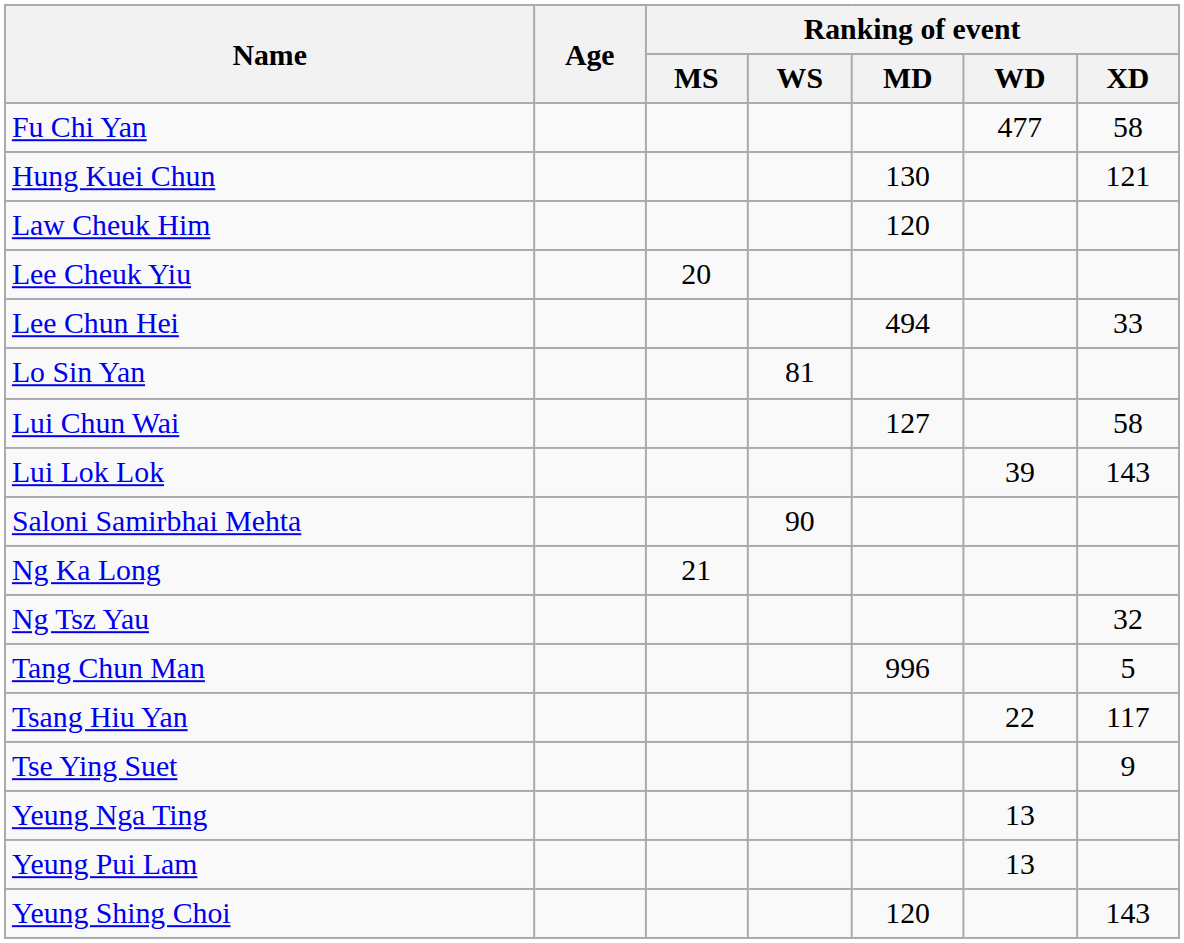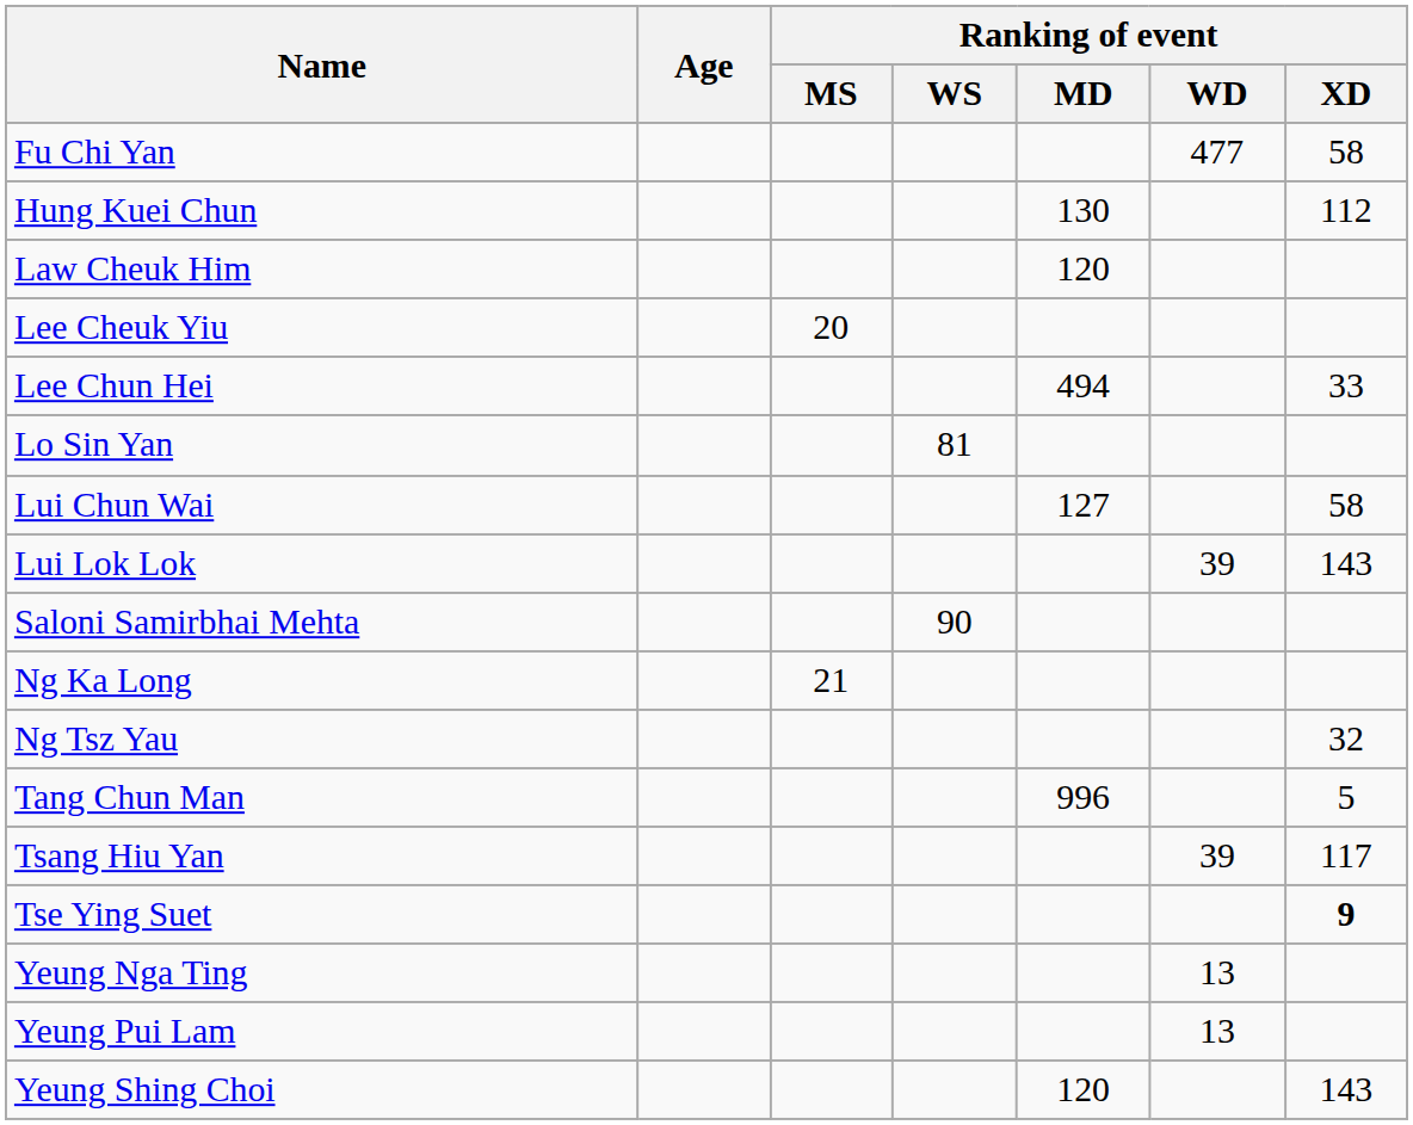Hung Kuei Chun | Ranking of event / XD: 121 -> 112
Tsang Hiu Yan | Ranking of event / WD: 22 -> 39
Tse Ying Suet | Ranking of event / XD: normal -> bold
